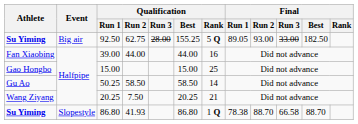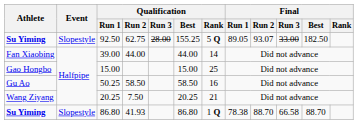92.50 | Event: Big air -> Slopestyle
92.50 | Final / Run 2: 93.00 -> 93.07
39.00 | Qualification / Rank: 16 -> 14
50.25 | Qualification / Rank: 14 -> 16
